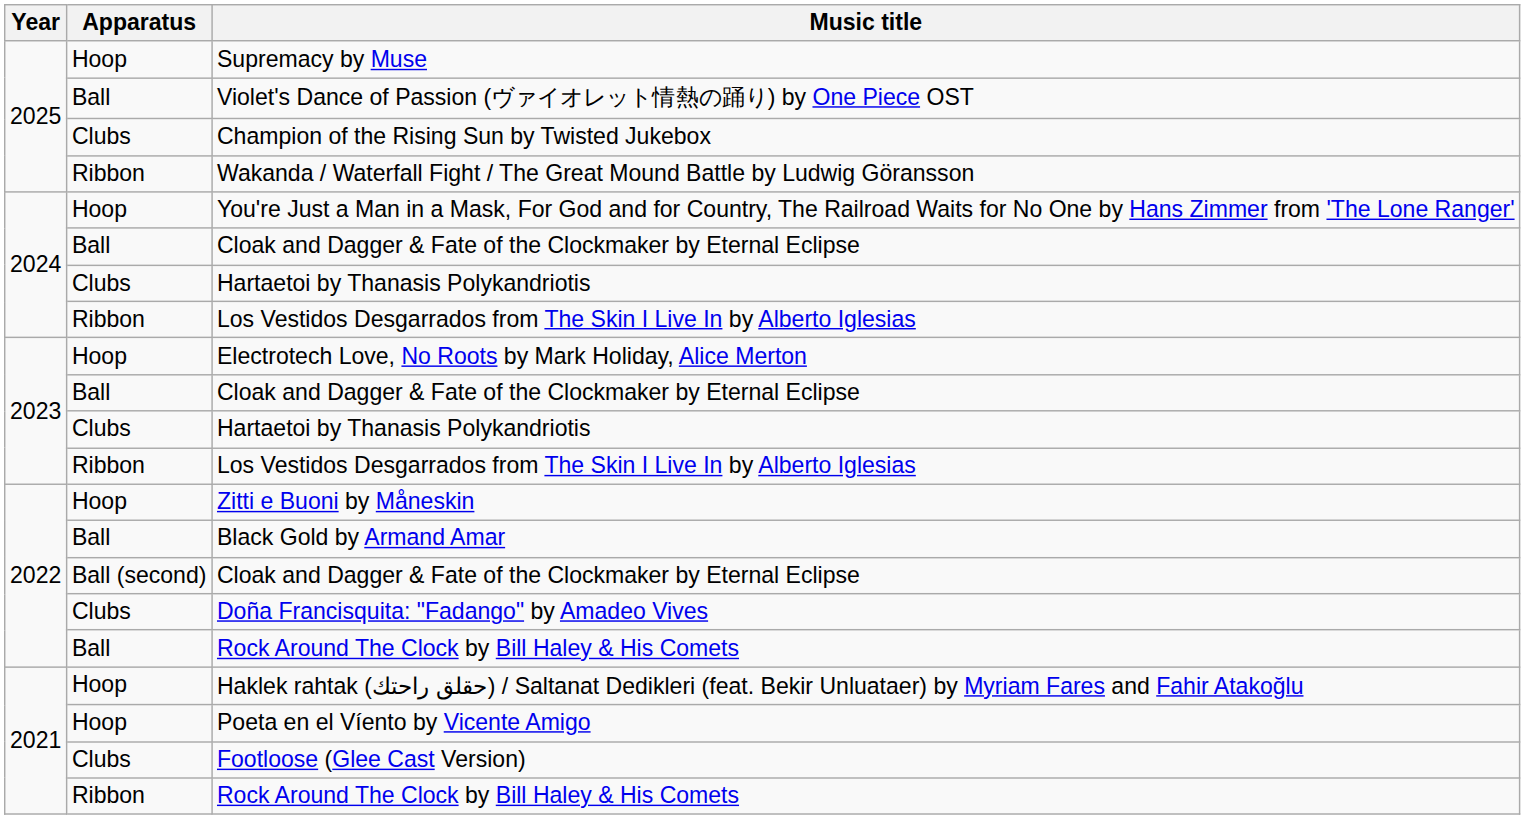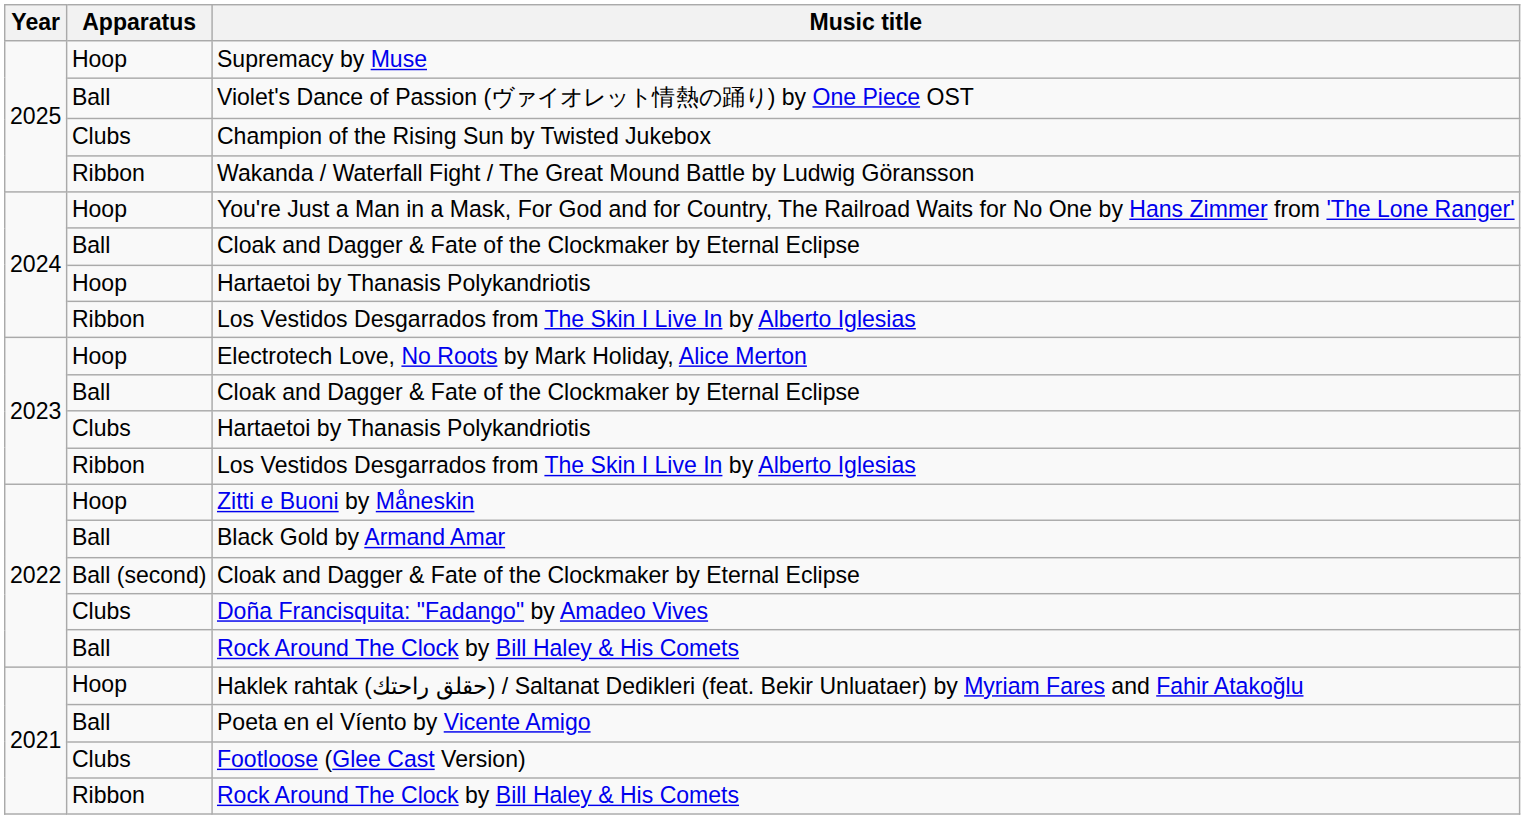2024 / Hartaetoi by Thanasis Polykandriotis | Apparatus: Clubs -> Hoop
Poeta en el Víento by Vicente Amigo | Apparatus: Hoop -> Ball
